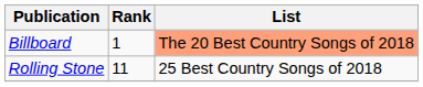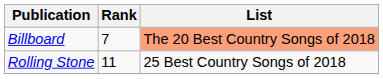Billboard | Rank: 1 -> 7
